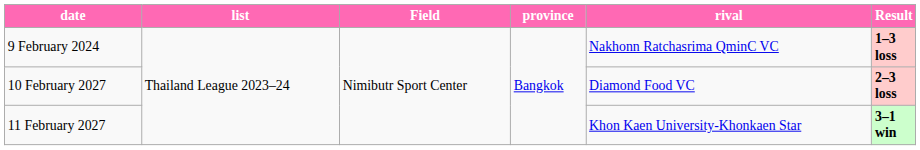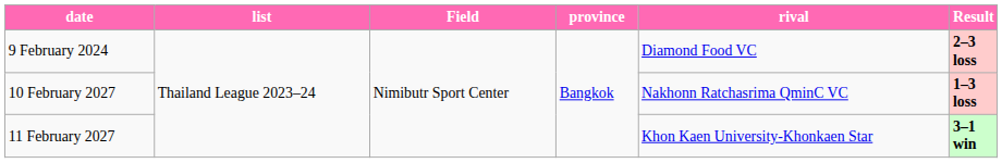9 February 2024 | rival: Nakhonn Ratchasrima QminC VC -> Diamond Food VC
9 February 2024 | Result: 1–3 loss -> 2–3 loss
10 February 2027 | rival: Diamond Food VC -> Nakhonn Ratchasrima QminC VC
10 February 2027 | Result: 2–3 loss -> 1–3 loss
